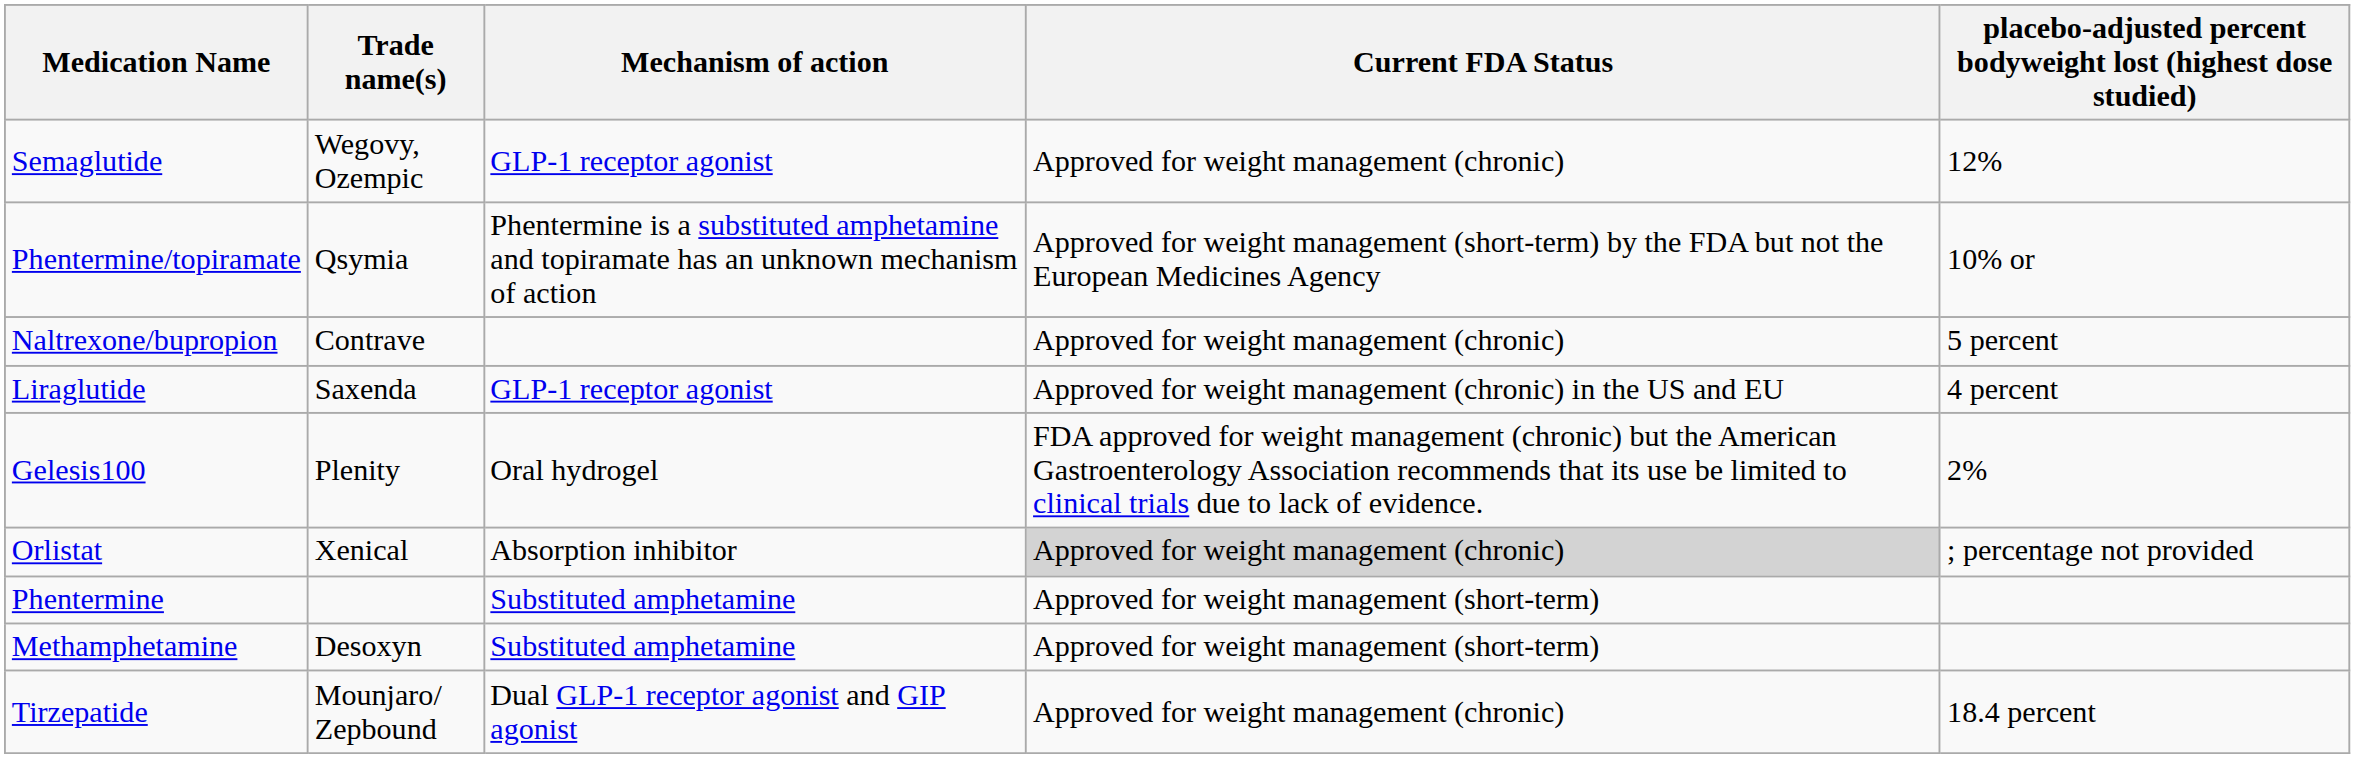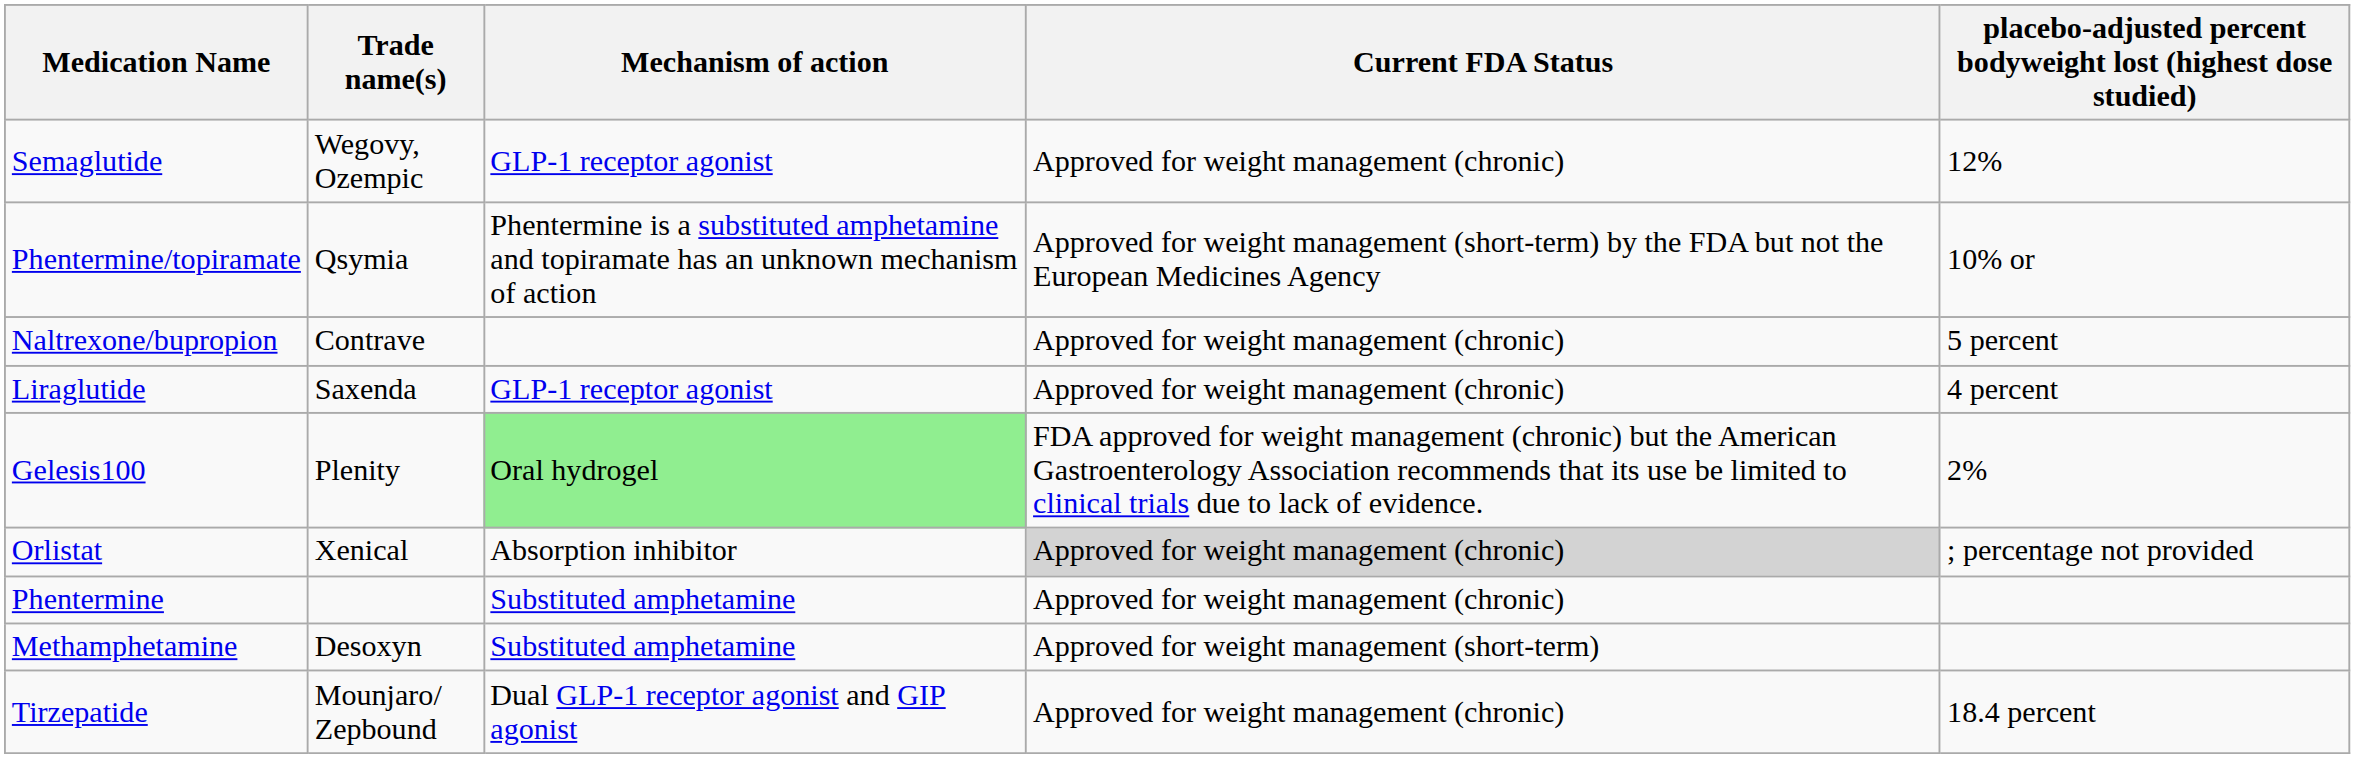Liraglutide | Current FDA Status: Approved for weight management (chronic) in the US and EU -> Approved for weight management (chronic)
Gelesis100 | Mechanism of action: no background -> lightgreen background
Phentermine | Current FDA Status: Approved for weight management (short-term) -> Approved for weight management (chronic)
